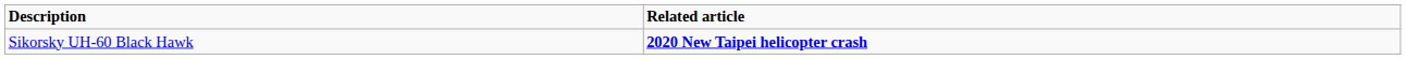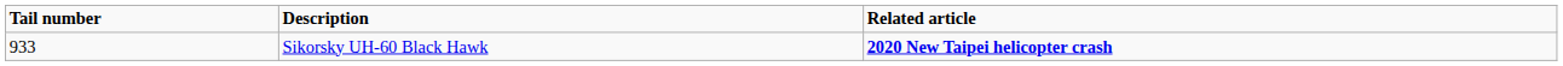+ column: Tail number | 933
